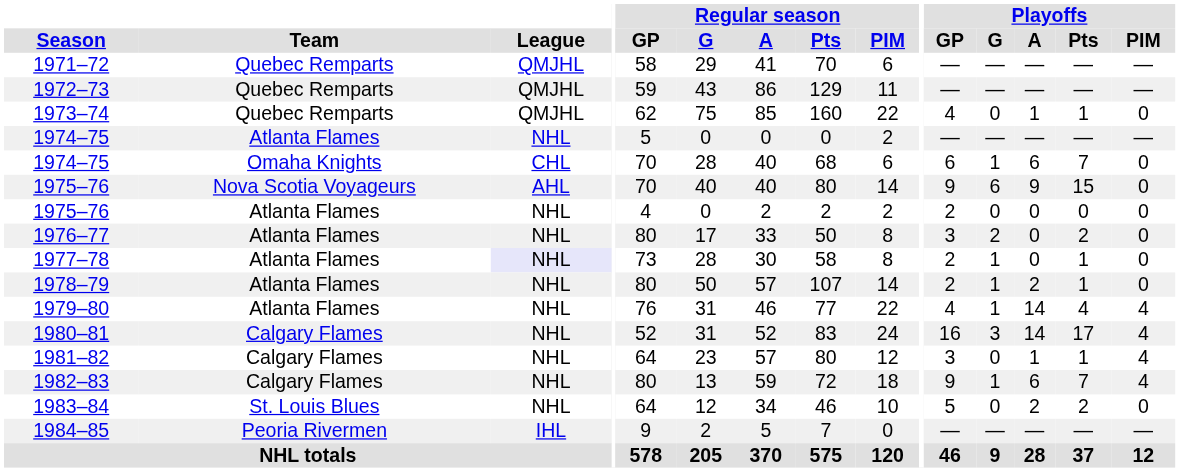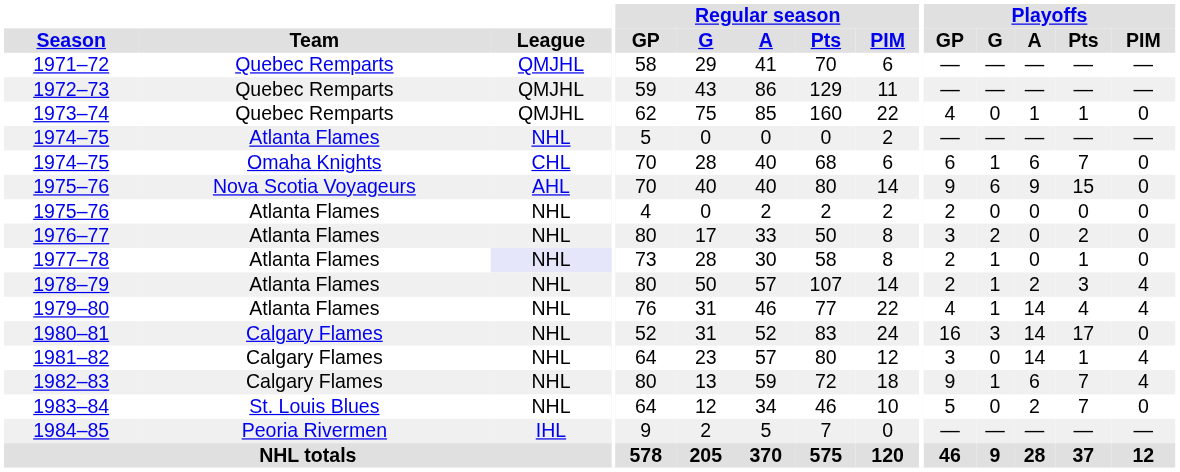1978–79 | Playoffs / Pts: 1 -> 3
1978–79 | Playoffs / PIM: 0 -> 4
1980–81 | Playoffs / PIM: 4 -> 0
1981–82 | Playoffs / A: 1 -> 14
1983–84 | Playoffs / Pts: 2 -> 7
